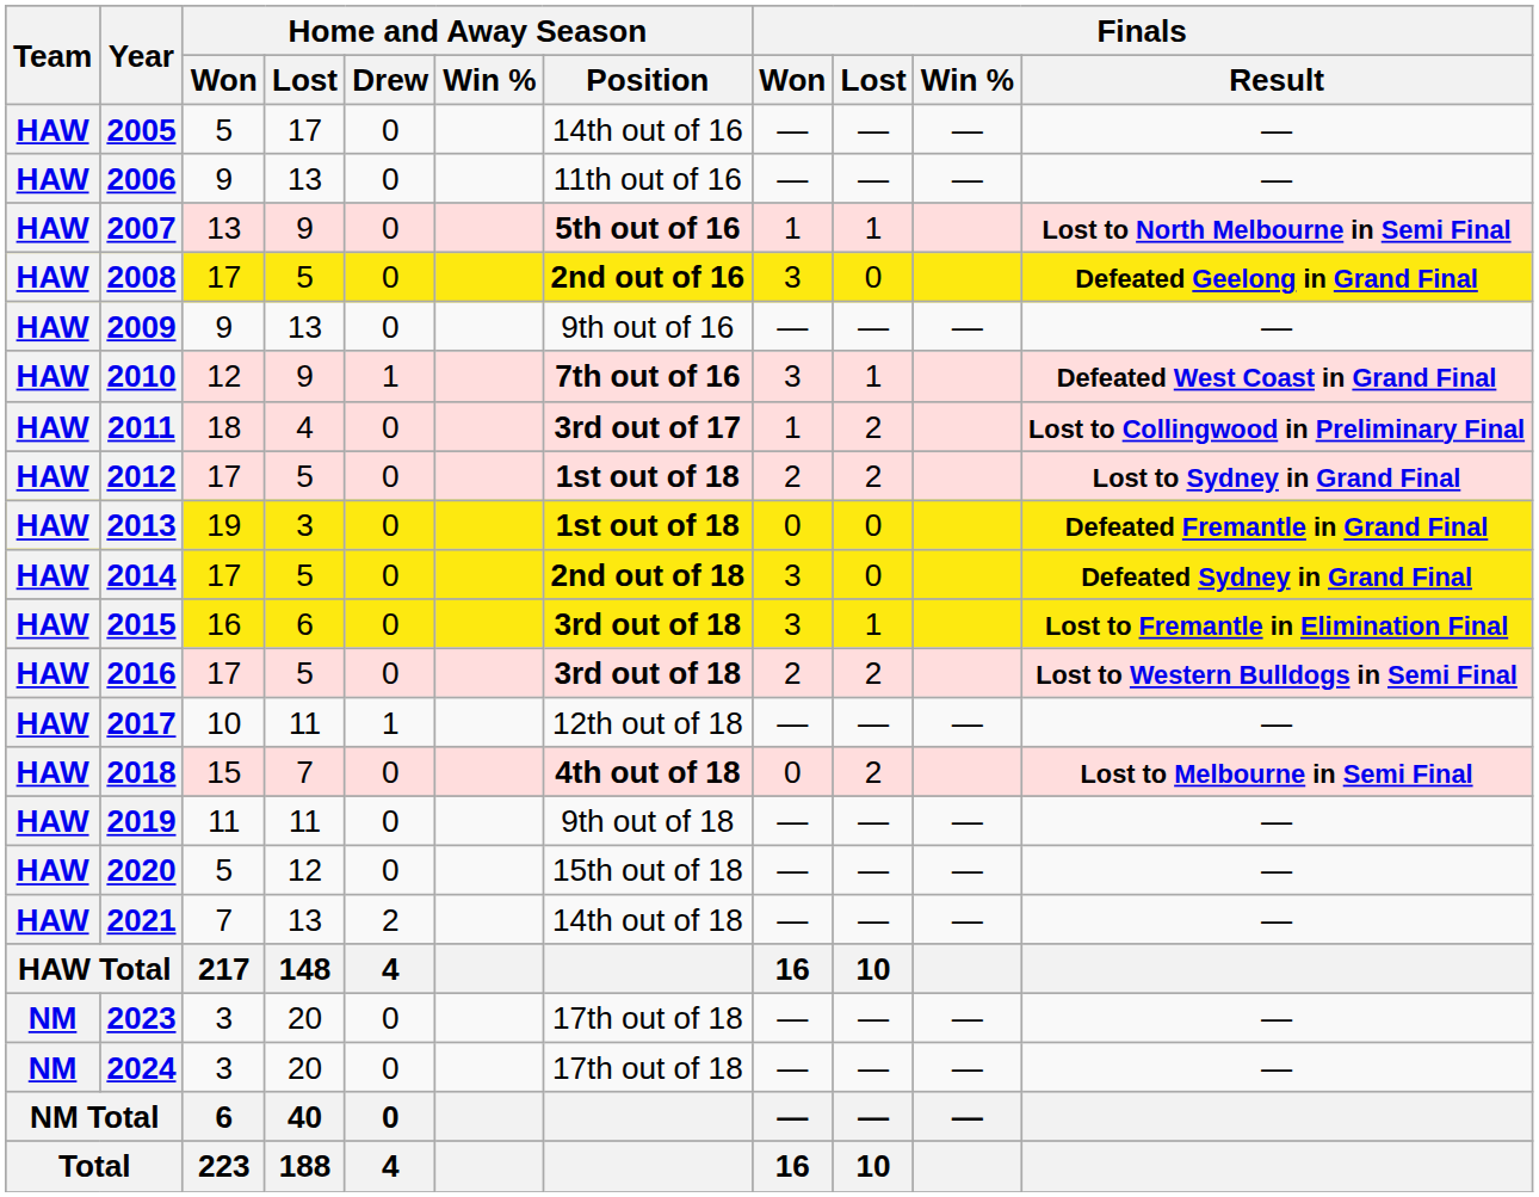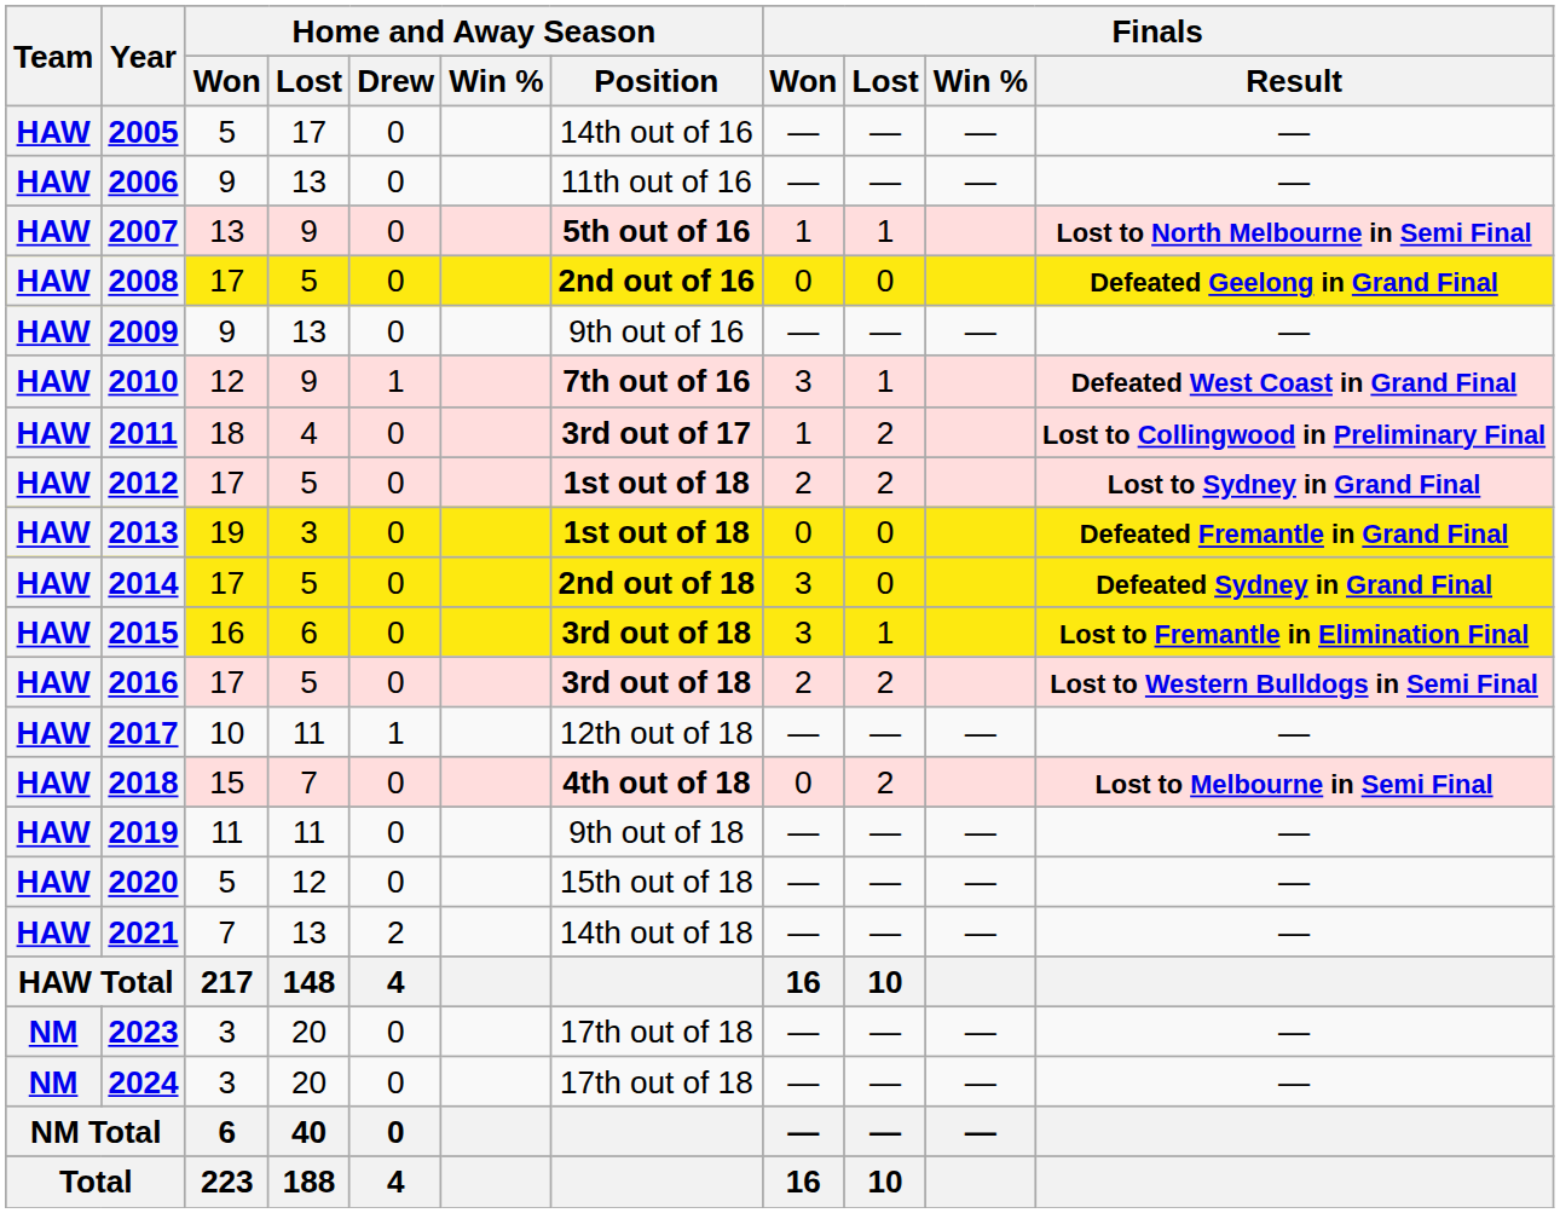2008 | Finals / Won: 3 -> 0
